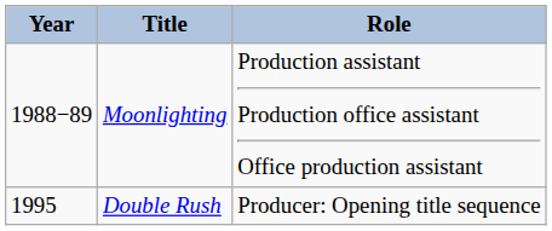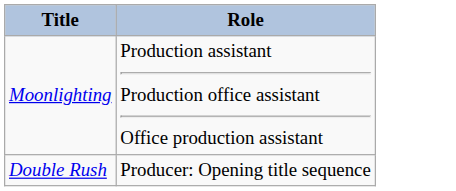- column: Year | 1988−89 | 1995
